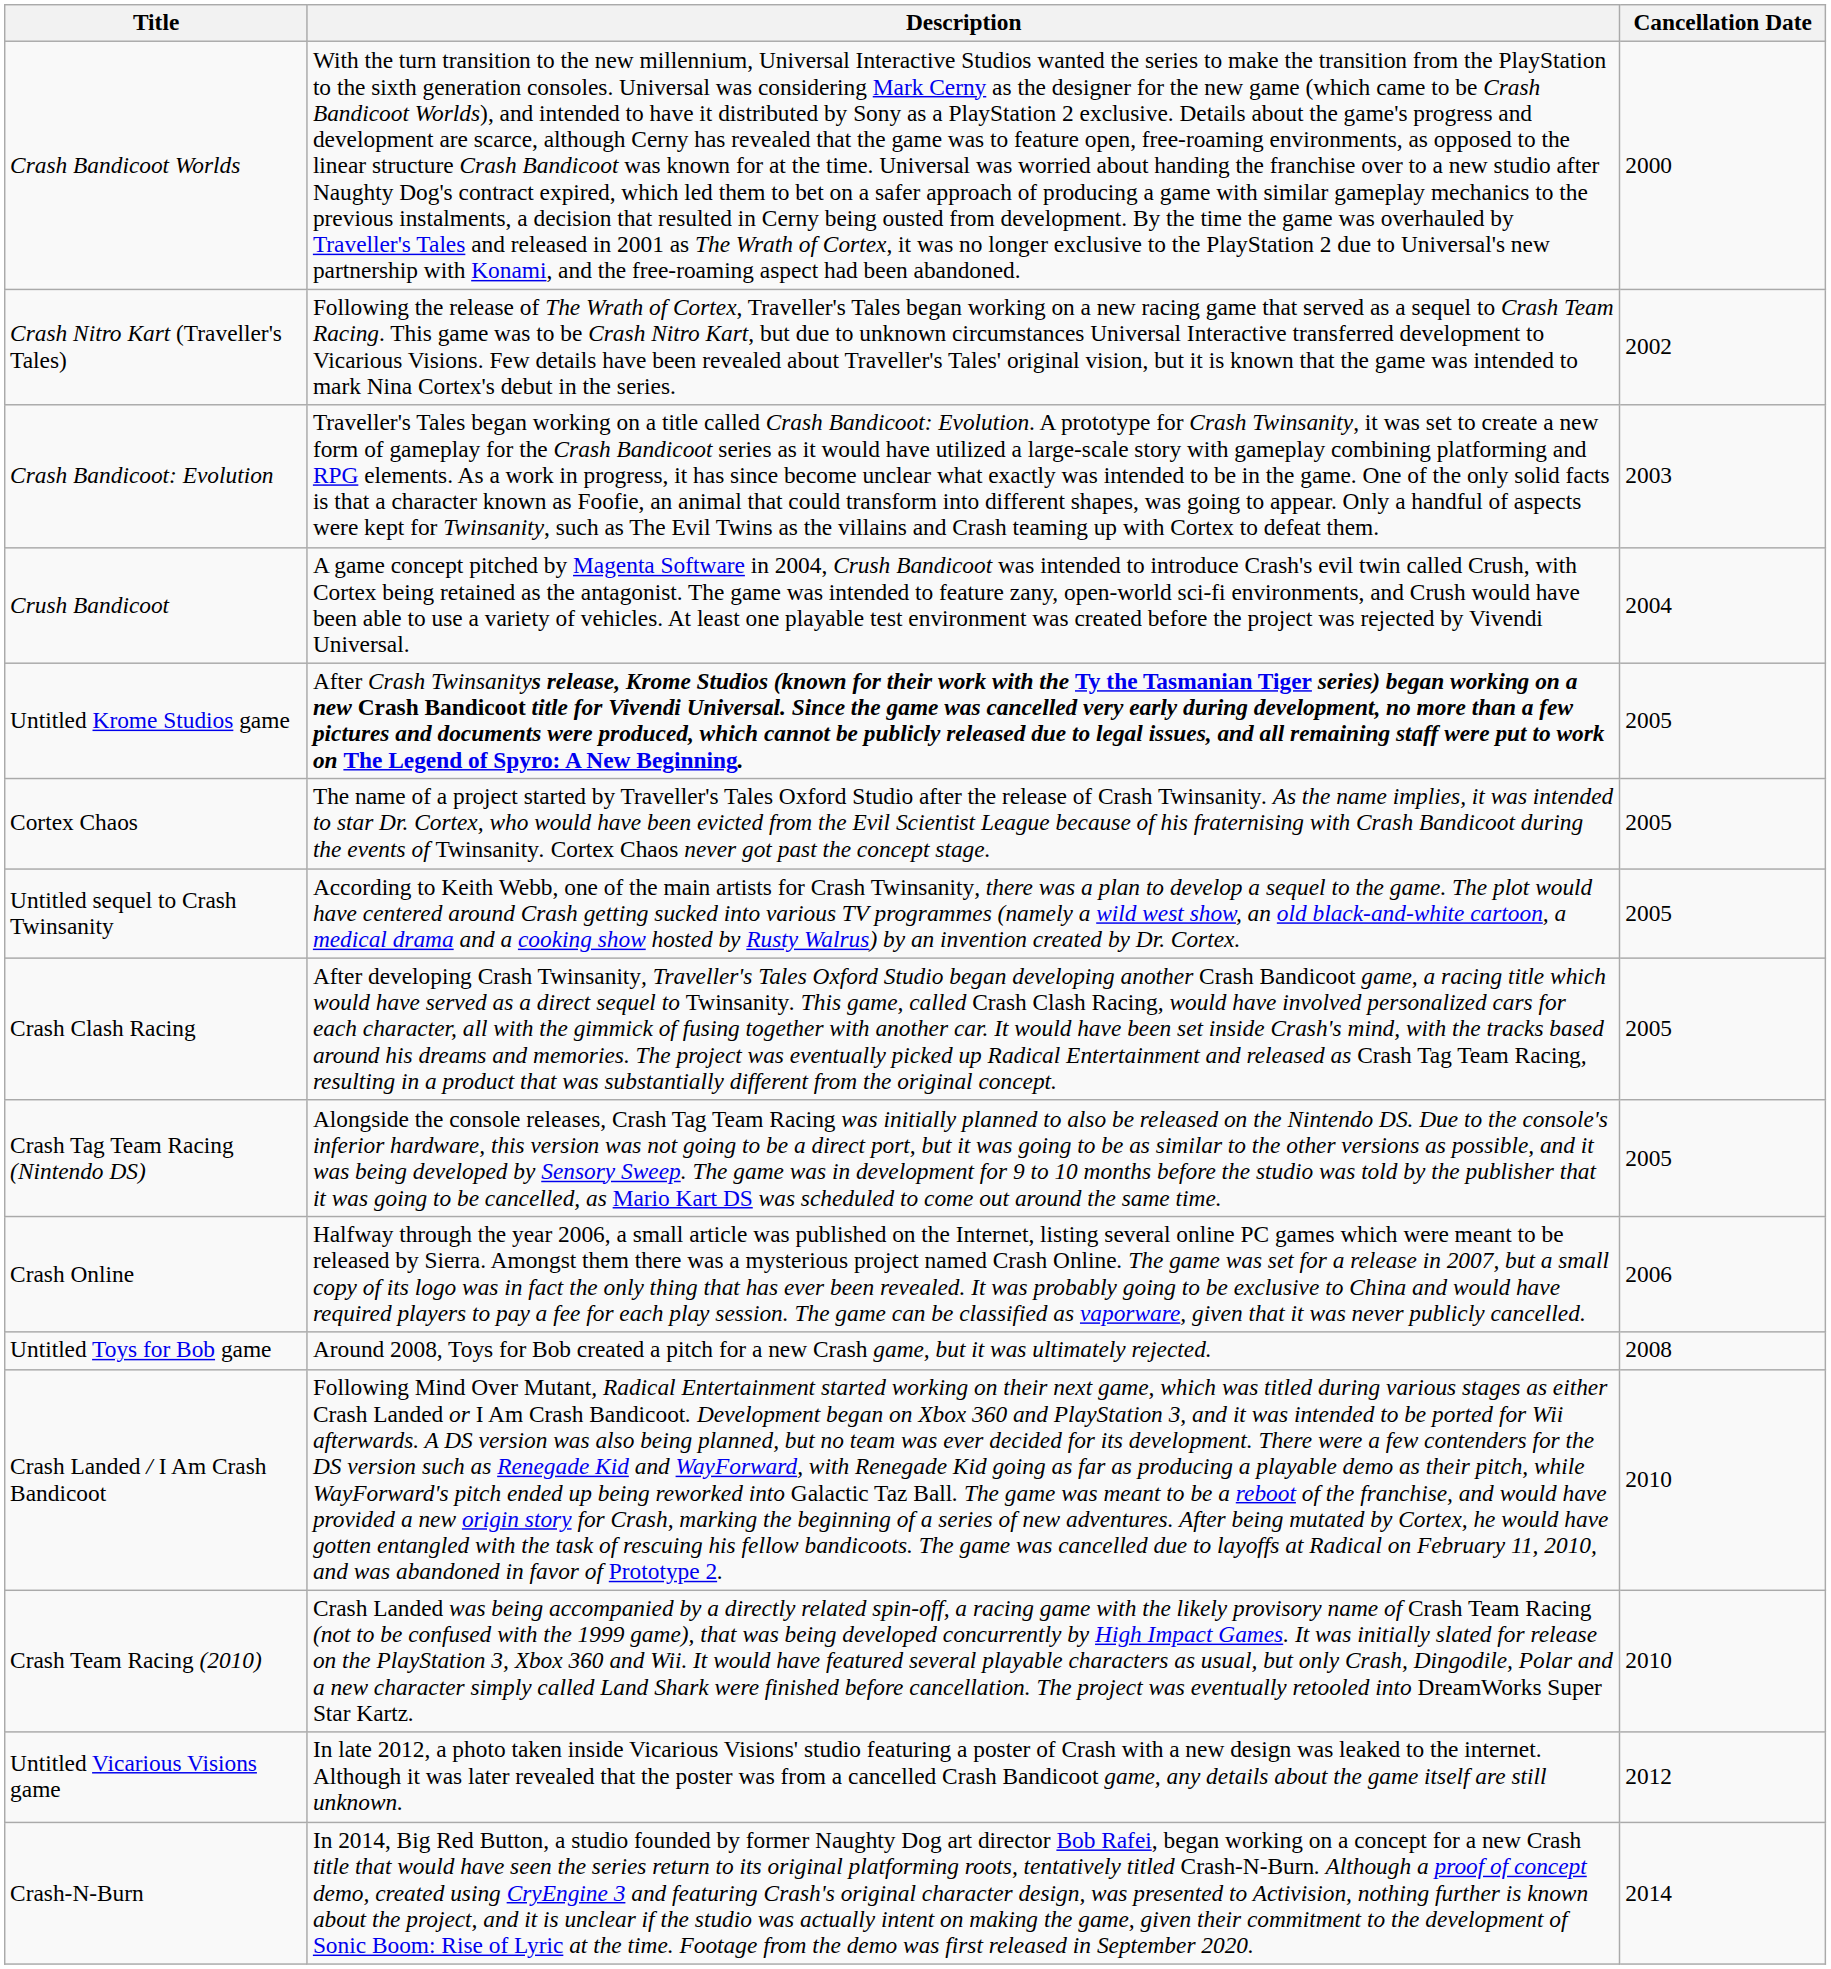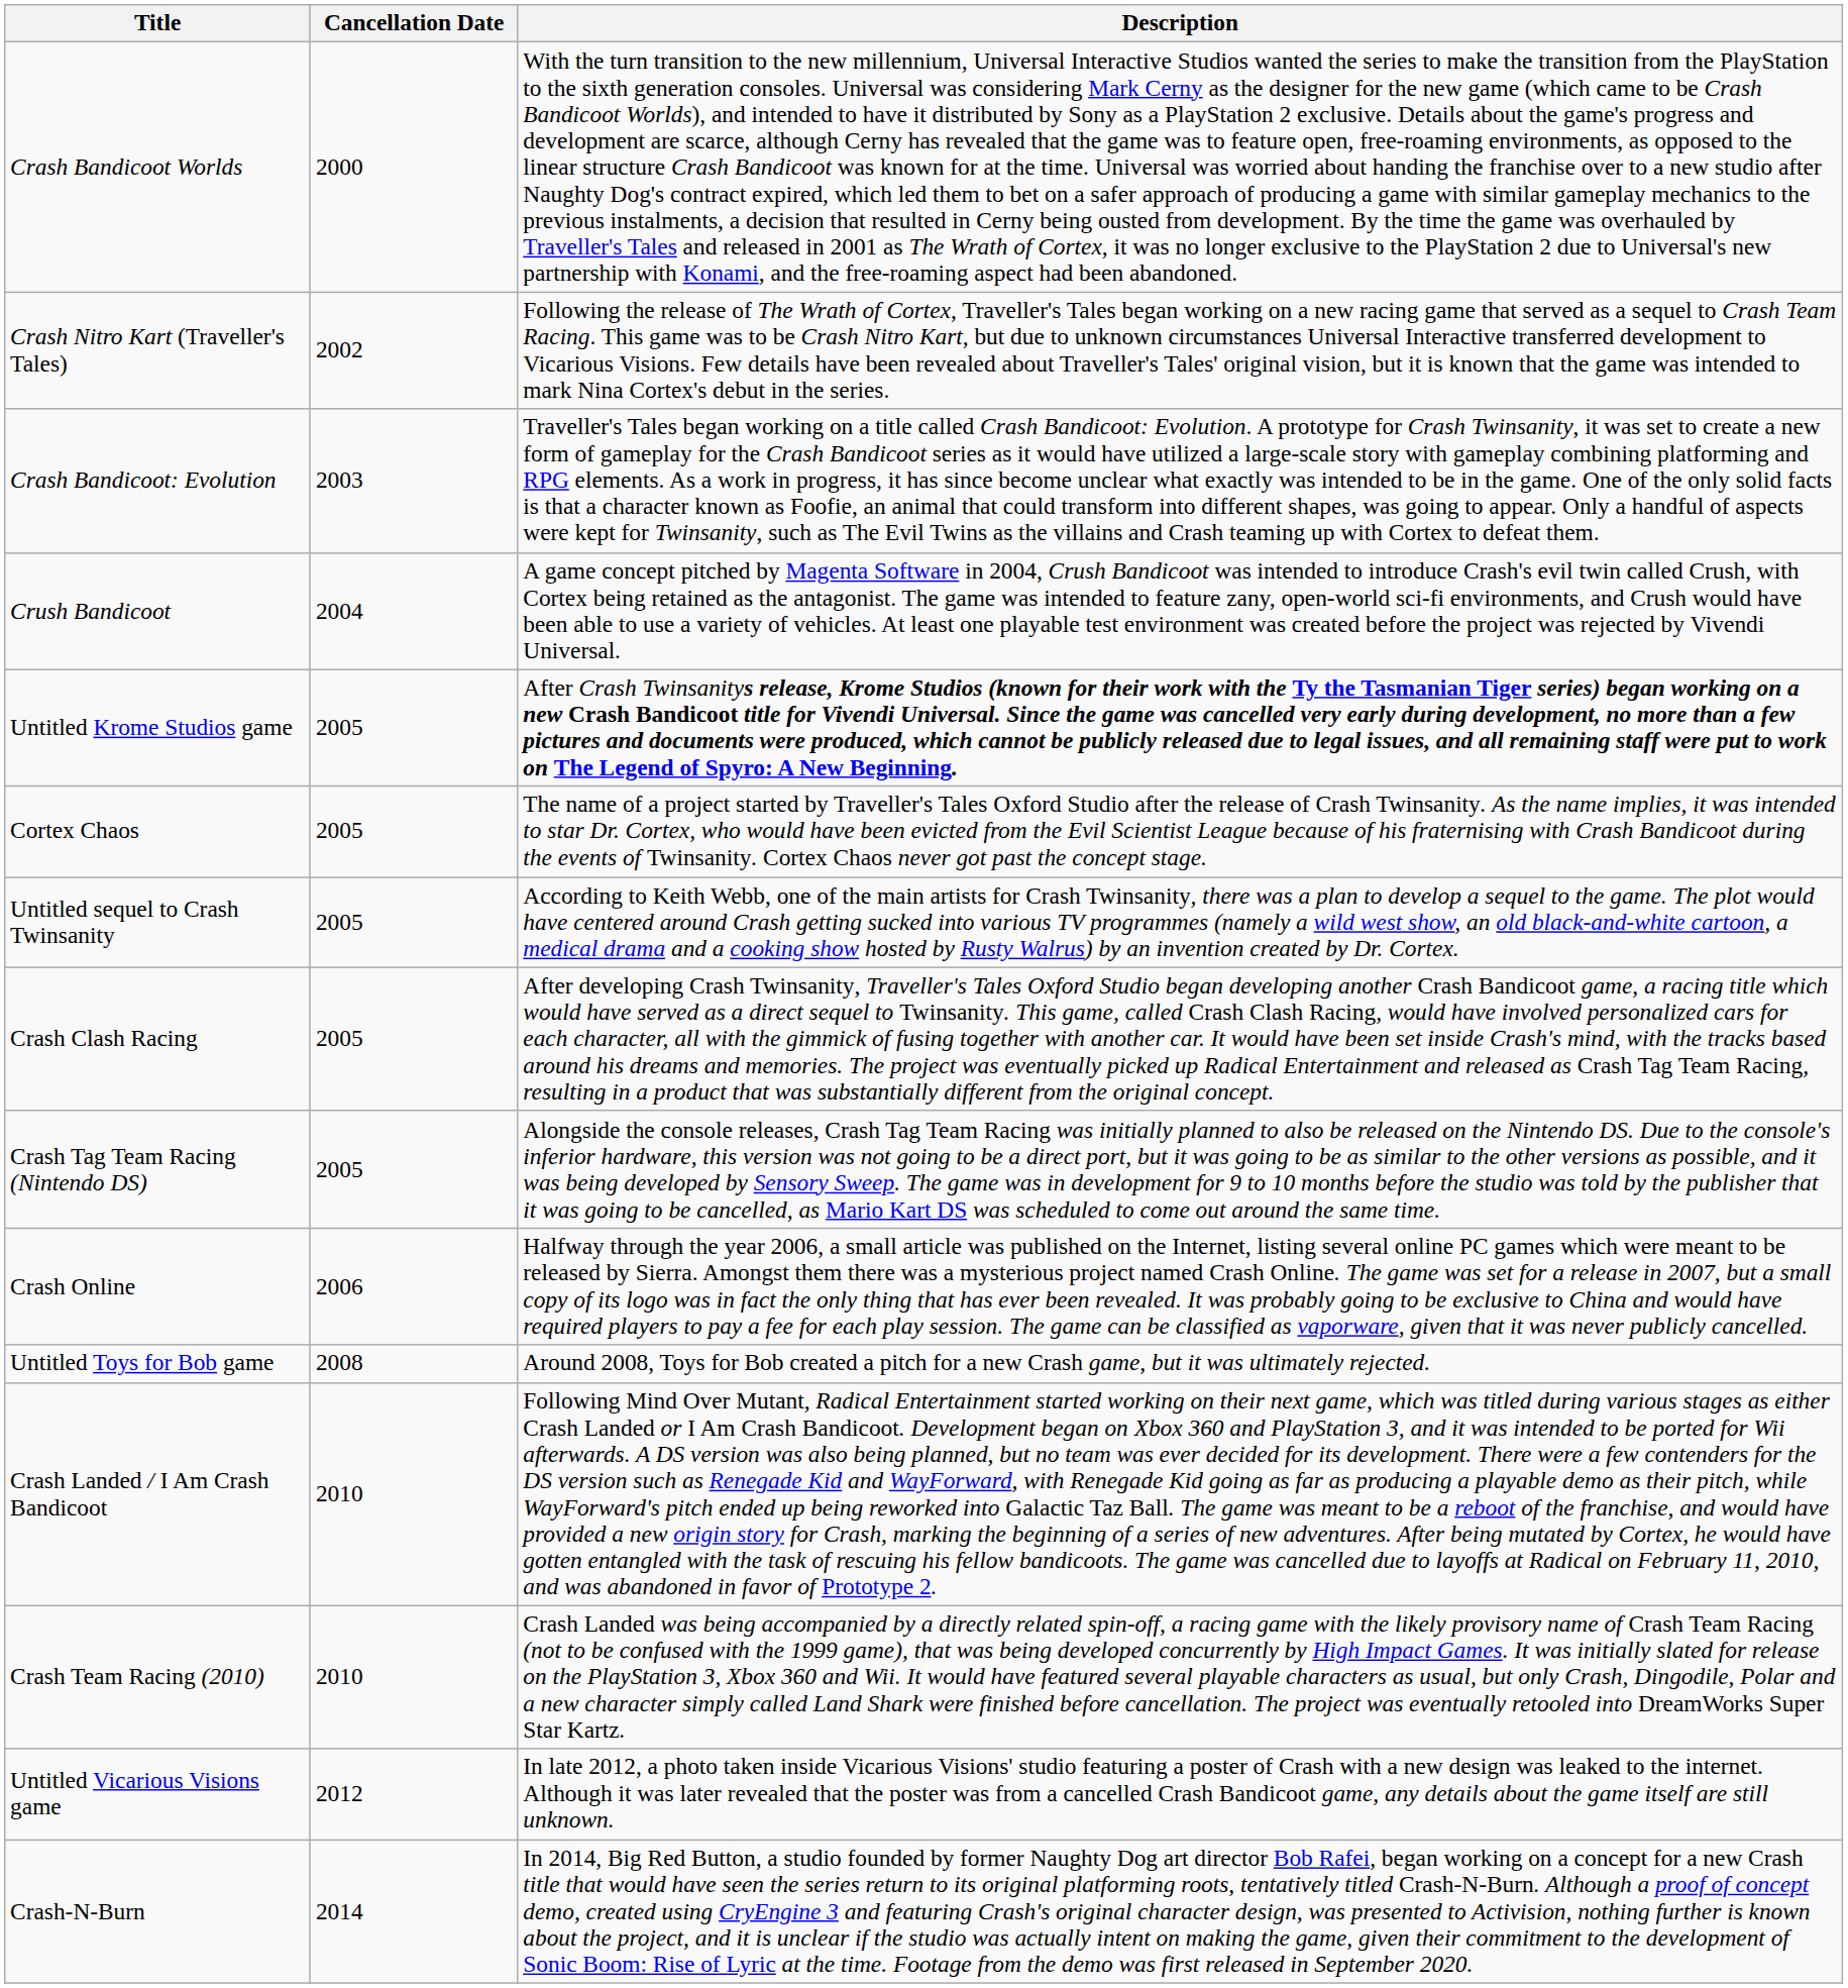columns swapped: Cancellation Date <-> Description
